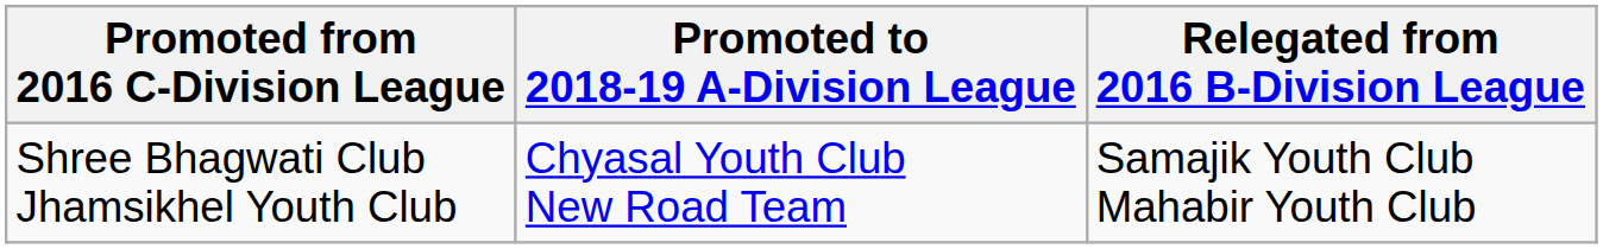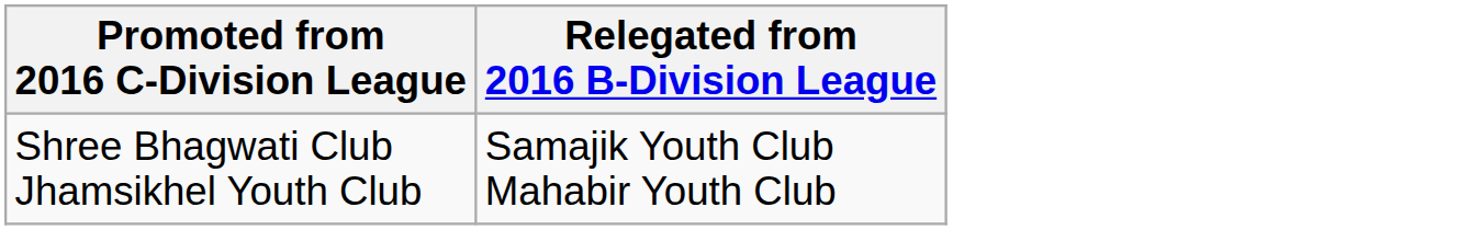- column: Promoted to 2018-19 A-Division League | Chyasal Youth Club New Road Team
